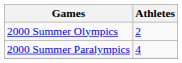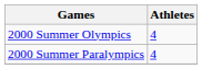2000 Summer Olympics | Athletes: 2 -> 4
